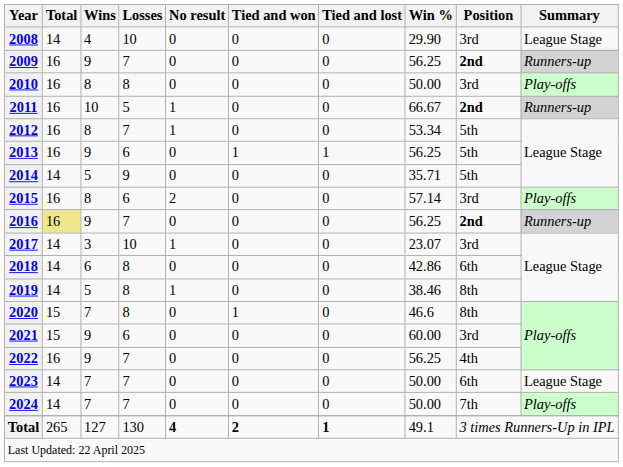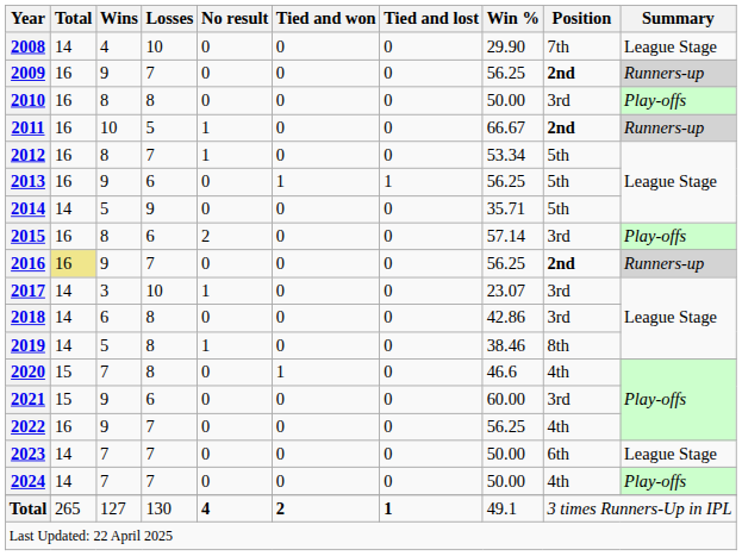2008 | Position: 3rd -> 7th
2018 | Position: 6th -> 3rd
2020 | Position: 8th -> 4th
2024 | Position: 7th -> 4th
